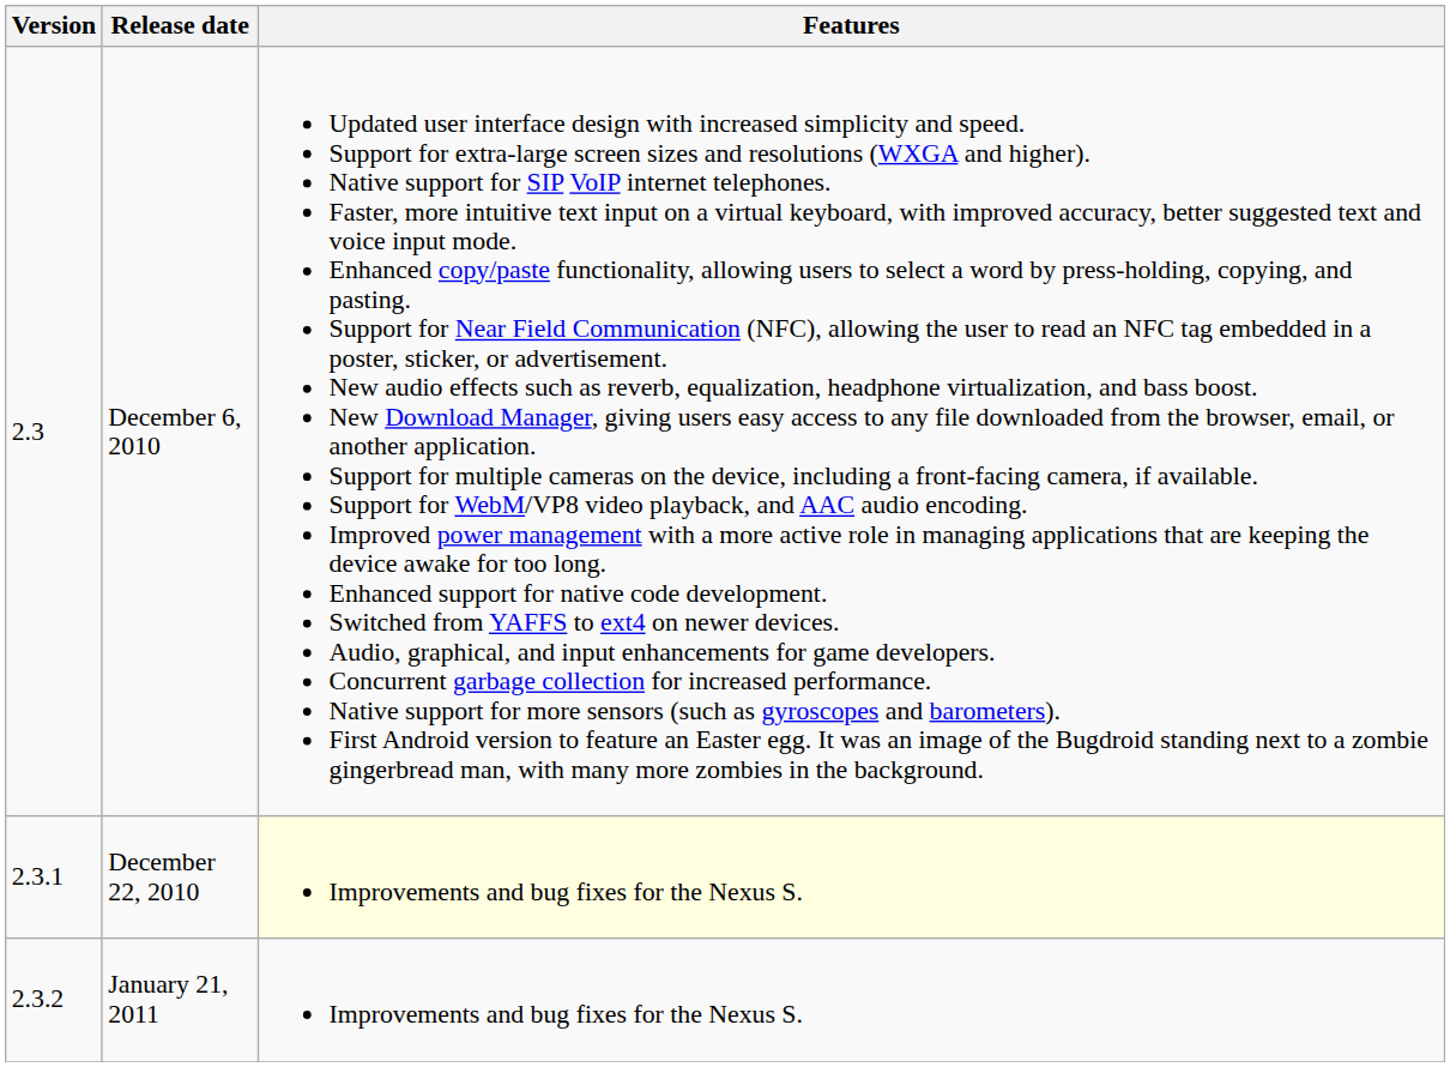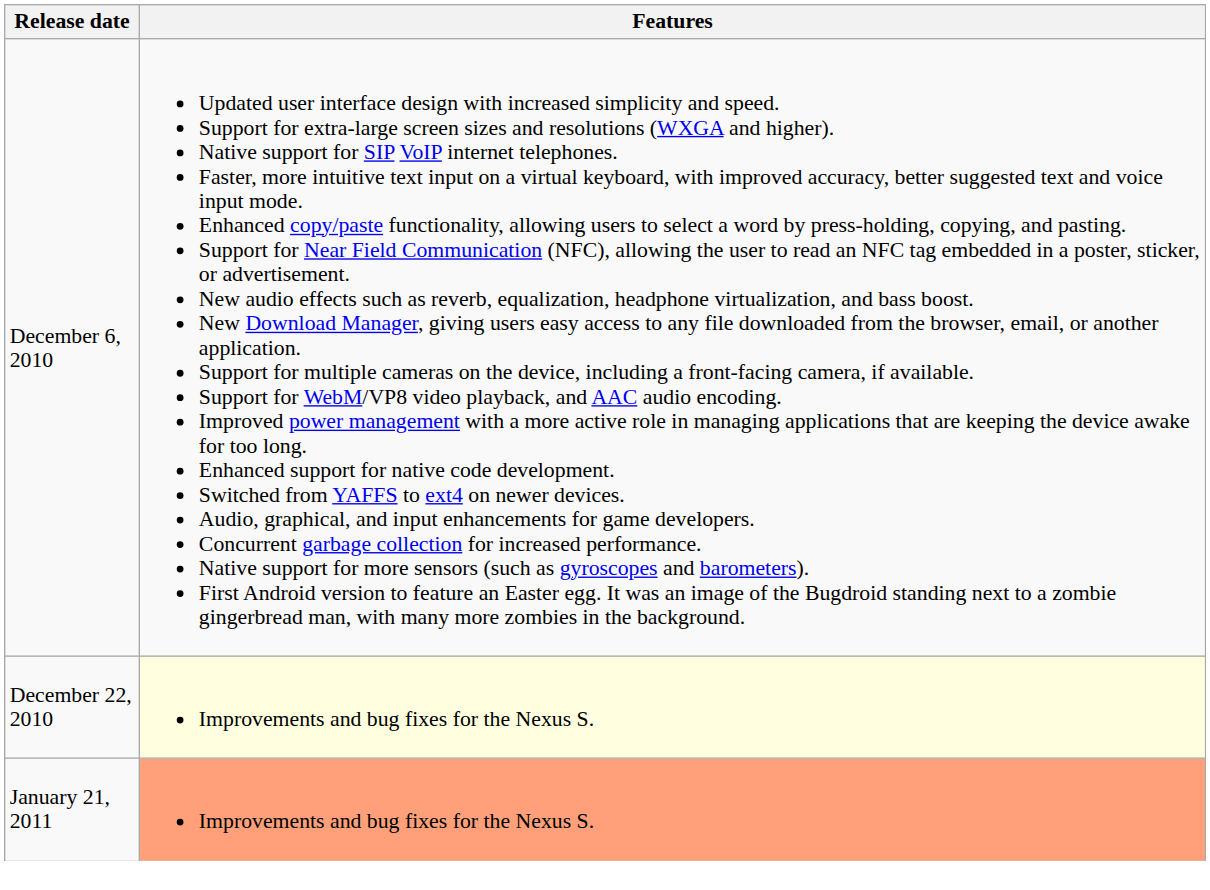- column: Version | 2.3 | 2.3.1 | 2.3.2
January 21, 2011 | Features: no background -> lightsalmon background
